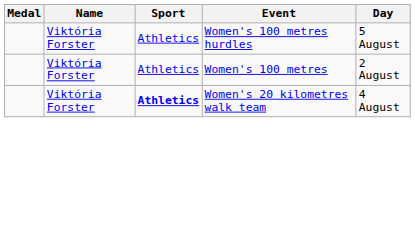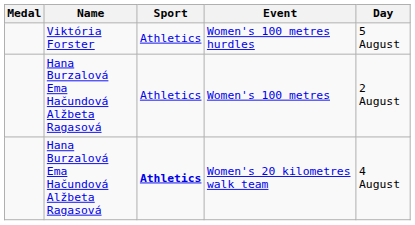Women's 100 metres | Name: Viktória Forster -> Hana Burzalová Ema Hačundová Alžbeta Ragasová
Women's 20 kilometres walk team | Name: Viktória Forster -> Hana Burzalová Ema Hačundová Alžbeta Ragasová
